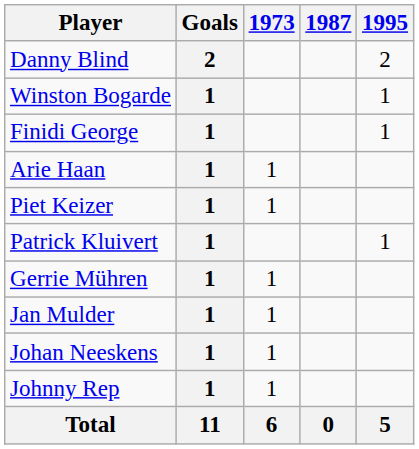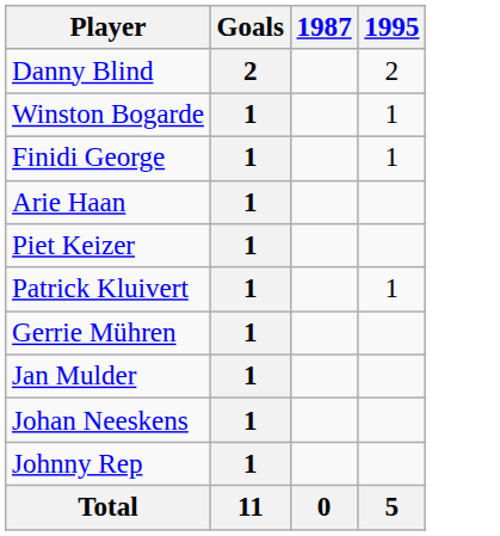- column: 1973 | 1 | 1 | 1 | 1 | 1 | 1 | 6
